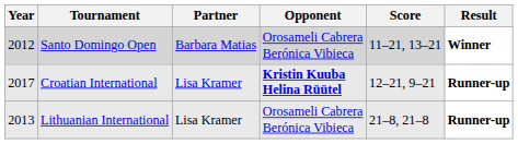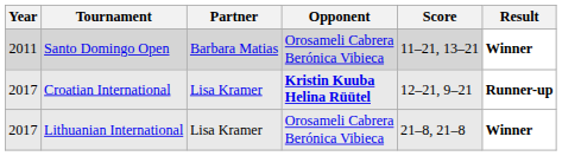Santo Domingo Open | Year: 2012 -> 2011
Lithuanian International | Year: 2013 -> 2017
Lithuanian International | Result: Runner-up -> Winner
